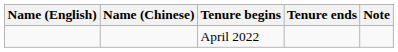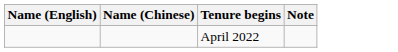- column: Tenure ends
